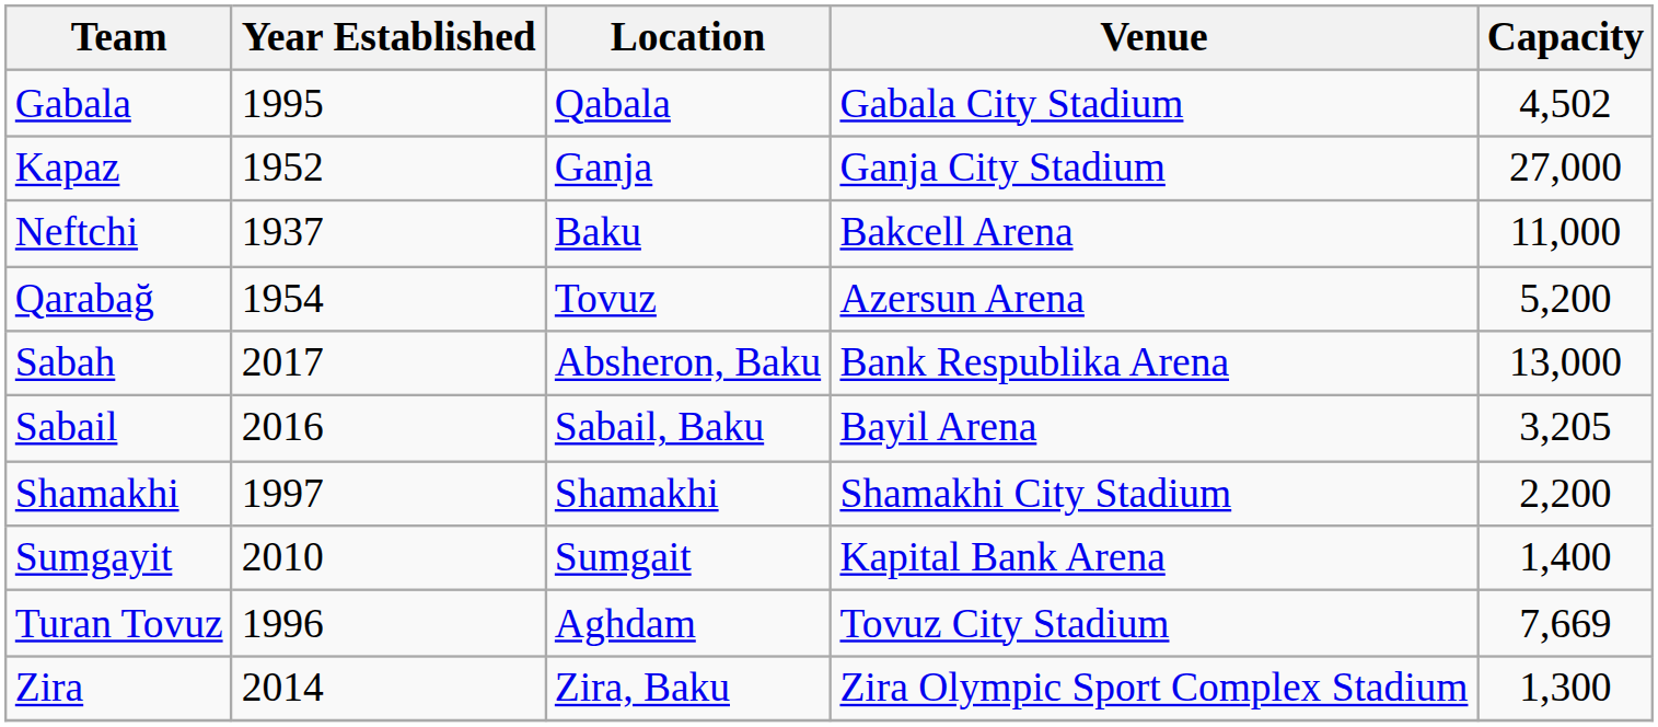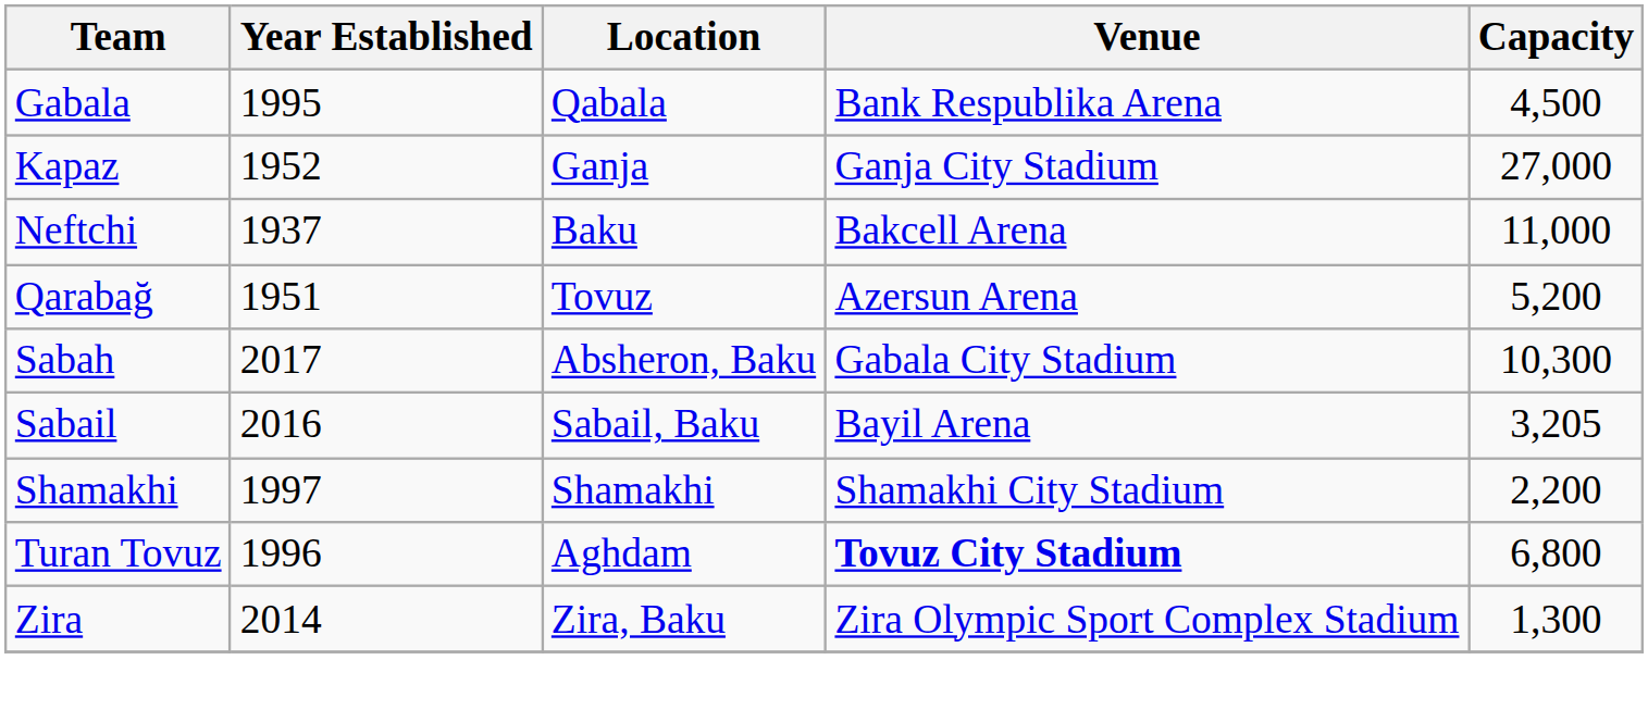Gabala | Venue: Gabala City Stadium -> Bank Respublika Arena
Gabala | Capacity: 4,502 -> 4,500
Qarabağ | Year Established: 1954 -> 1951
Sabah | Venue: Bank Respublika Arena -> Gabala City Stadium
Sabah | Capacity: 13,000 -> 10,300
- row: Sumgayit | 2010 | Sumgait | Kapital Bank Arena | 1,400
Turan Tovuz | Venue: normal -> bold
Turan Tovuz | Capacity: 7,669 -> 6,800
